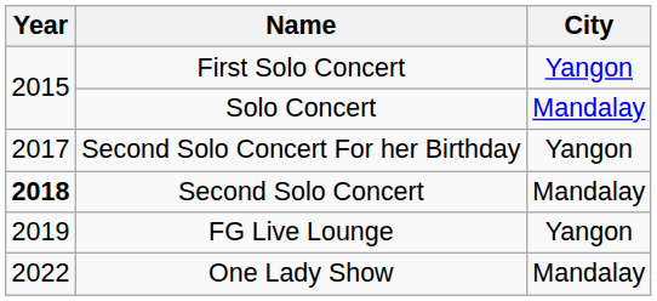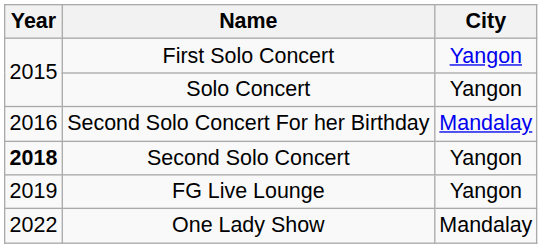Solo Concert | City: Mandalay -> Yangon
Second Solo Concert For her Birthday | Year: 2017 -> 2016
Second Solo Concert For her Birthday | City: Yangon -> Mandalay
Second Solo Concert | City: Mandalay -> Yangon
